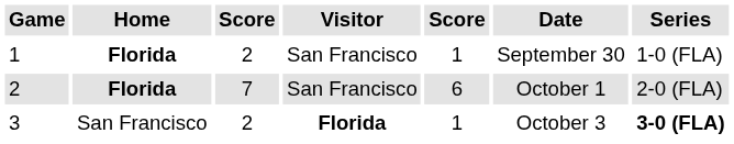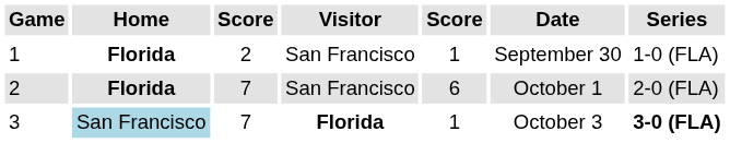3 | Home: no background -> lightblue background
3 | column 3: 2 -> 7
